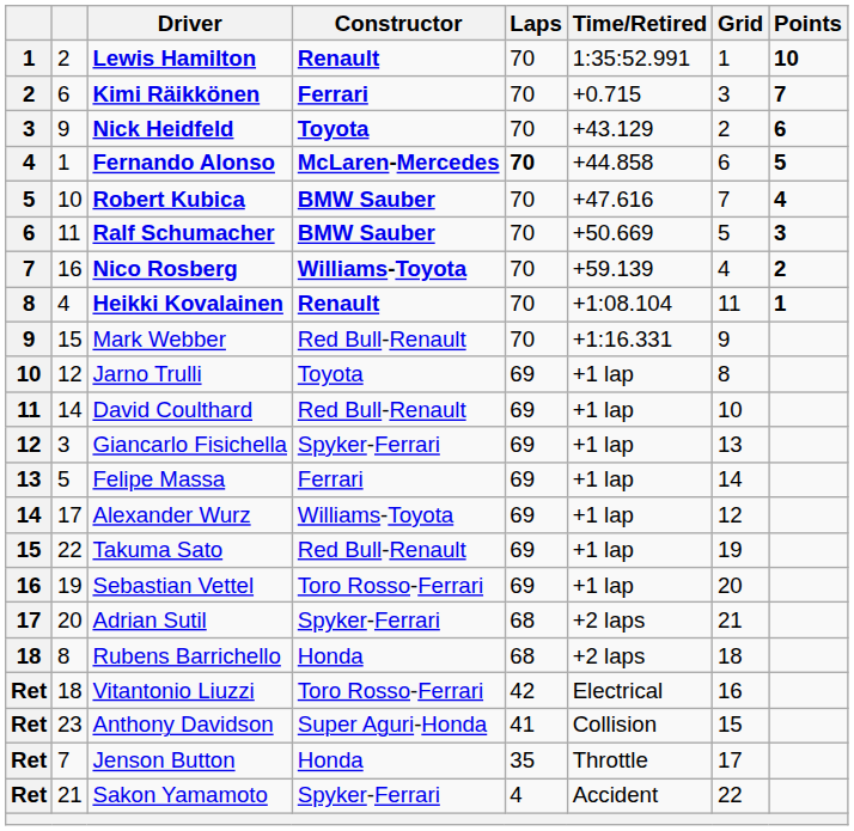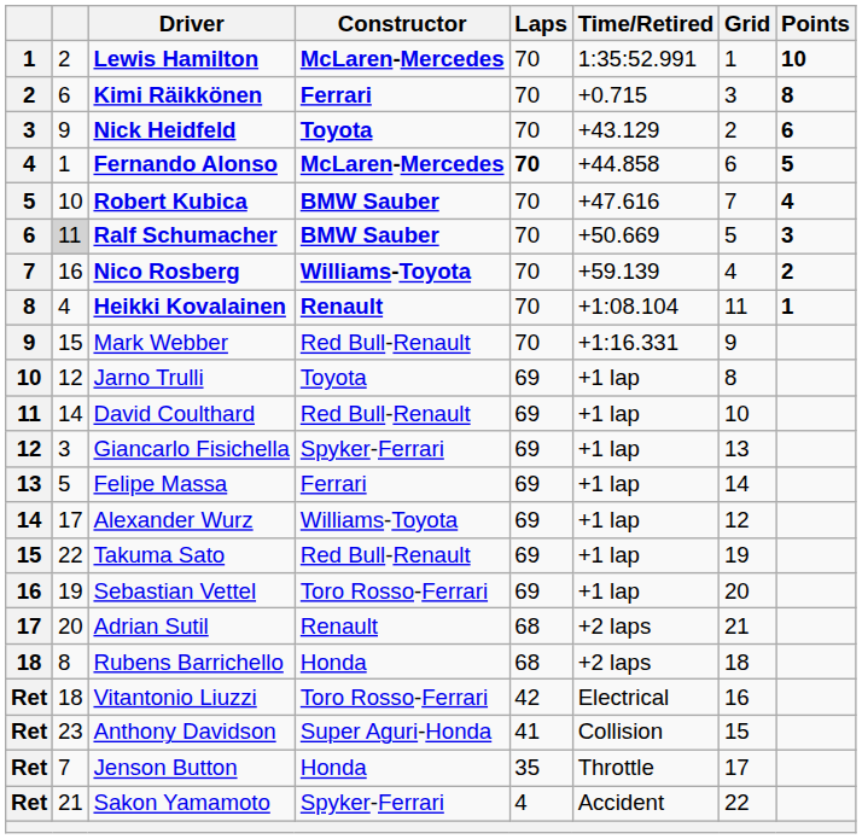Lewis Hamilton | Constructor: Renault -> McLaren-Mercedes
Kimi Räikkönen | Points: 7 -> 8
Ralf Schumacher | column 2: no background -> lightgrey background
Adrian Sutil | Constructor: Spyker-Ferrari -> Renault
